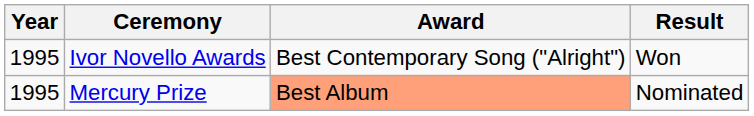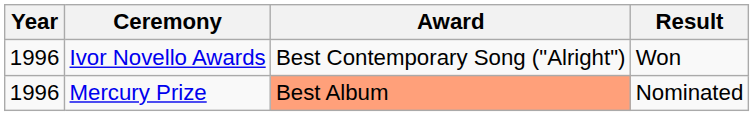Ivor Novello Awards | Year: 1995 -> 1996
Mercury Prize | Year: 1995 -> 1996
